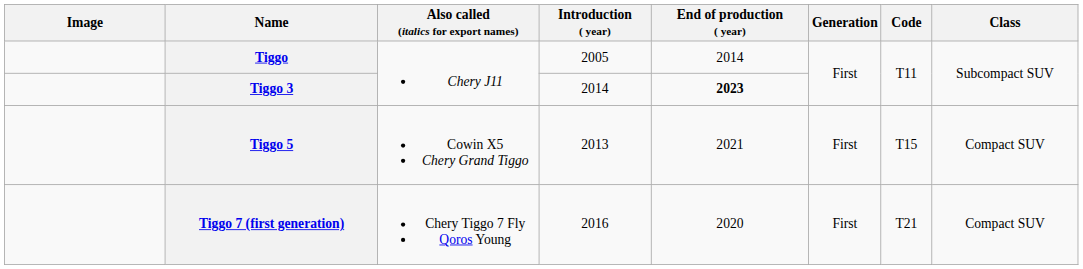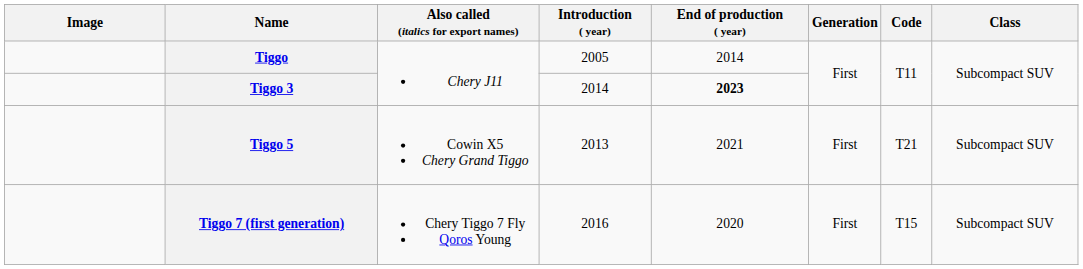Tiggo 5 | Code: T15 -> T21
Tiggo 5 | Class: Compact SUV -> Subcompact SUV
Tiggo 7 (first generation) | Code: T21 -> T15
Tiggo 7 (first generation) | Class: Compact SUV -> Subcompact SUV
